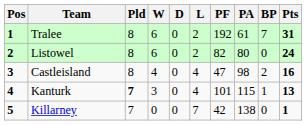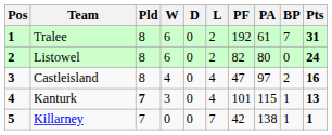Castleisland | PA: 98 -> 97
Killarney | BP: 0 -> 1
